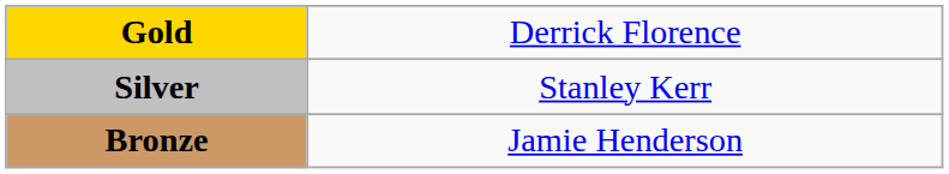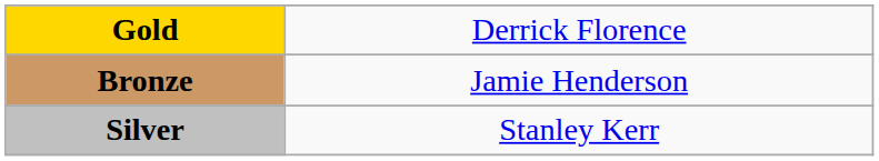rows swapped: Silver <-> Bronze
